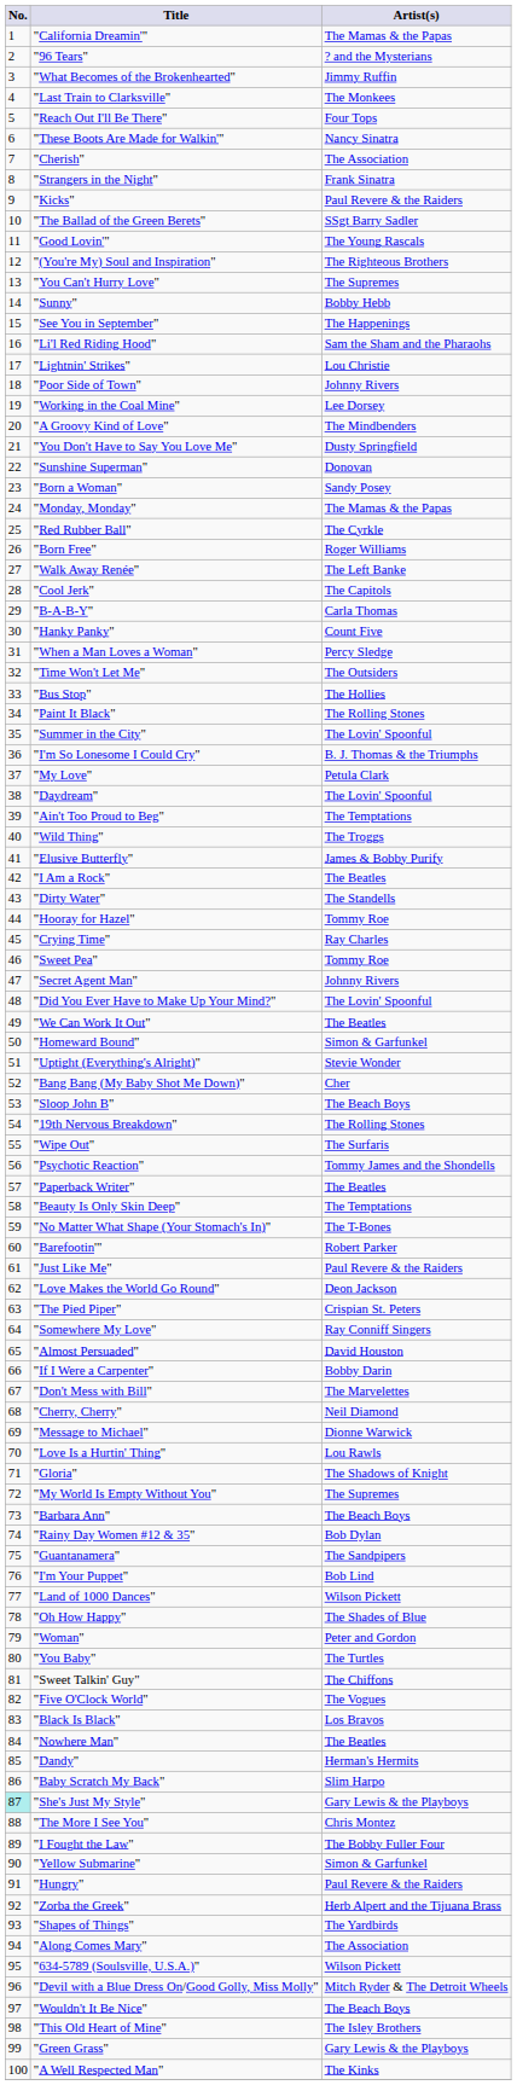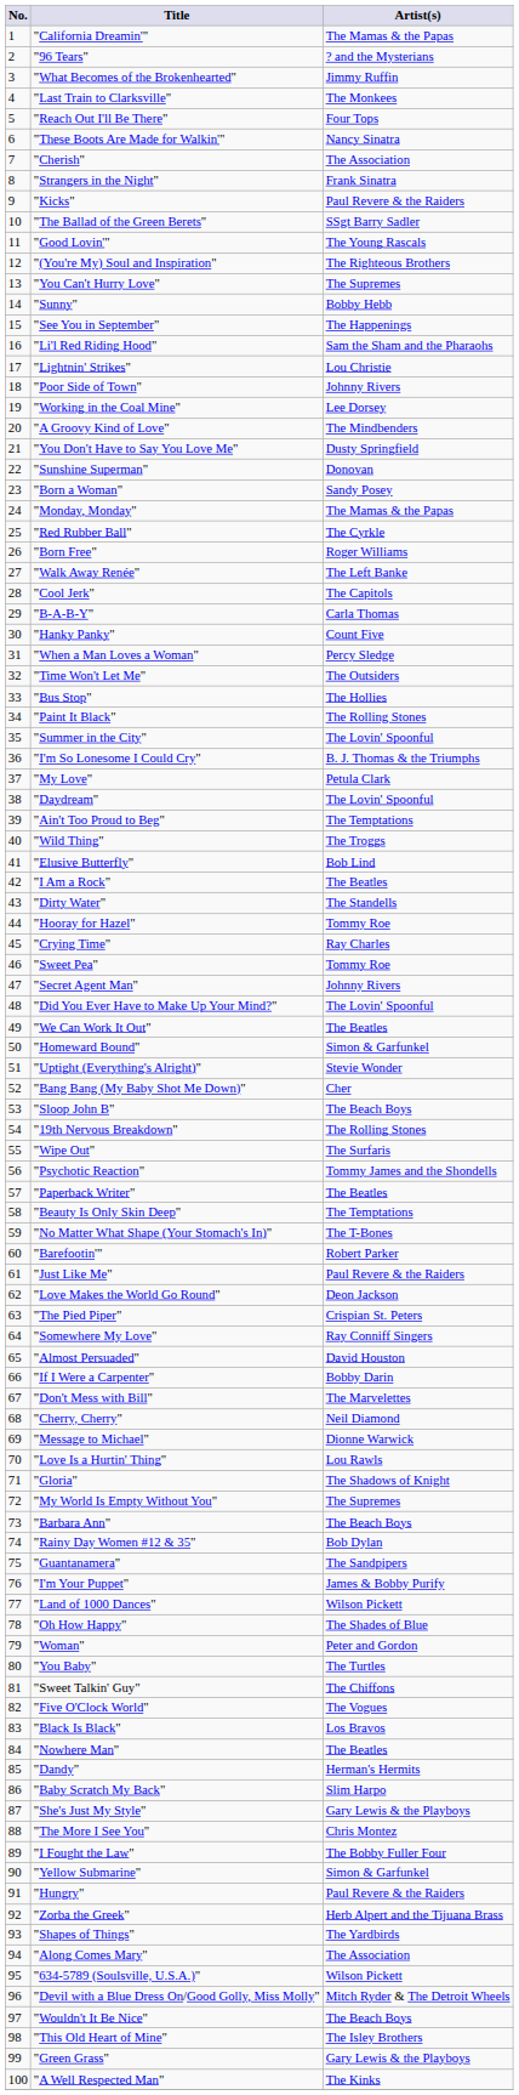"Elusive Butterfly" | Artist(s): James & Bobby Purify -> Bob Lind
"I'm Your Puppet" | Artist(s): Bob Lind -> James & Bobby Purify
"She's Just My Style" | No.: paleturquoise background -> no background
